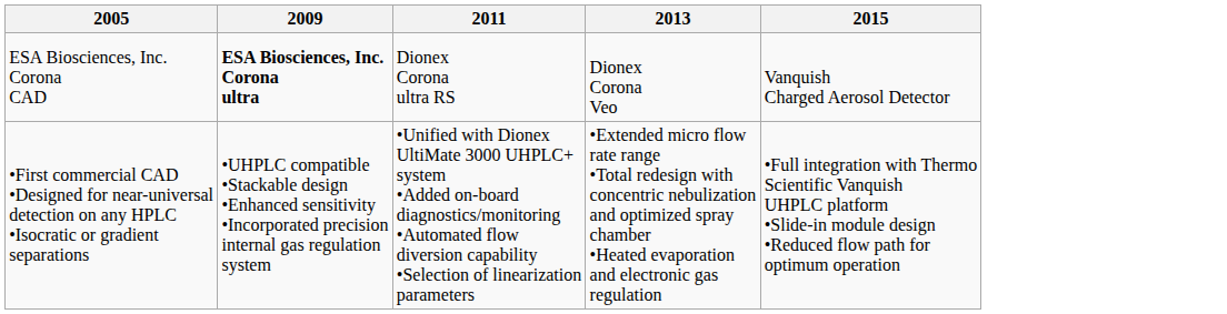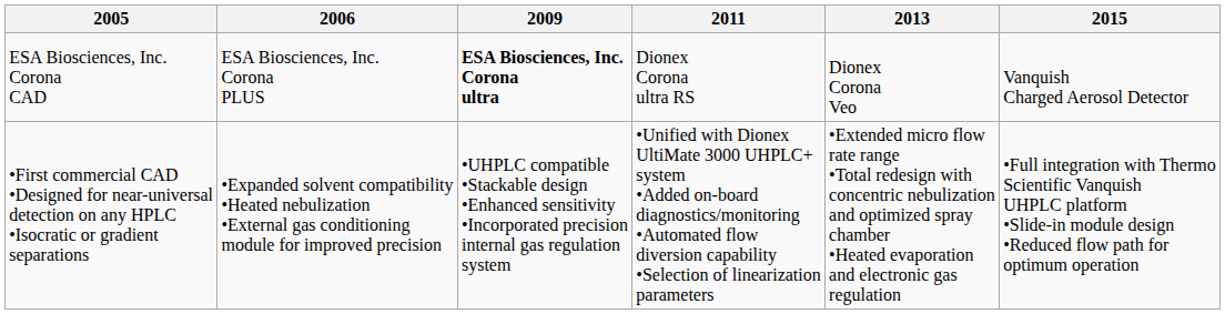+ column: 2006 | ESA Biosciences, Inc. Corona PLUS | •Expanded solvent compatibility •Heated nebulization •External gas conditioning module for improved precision
